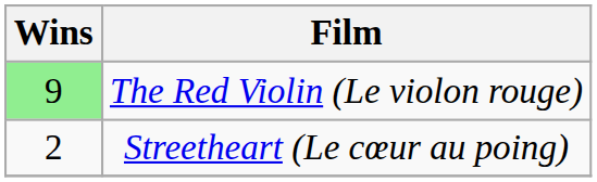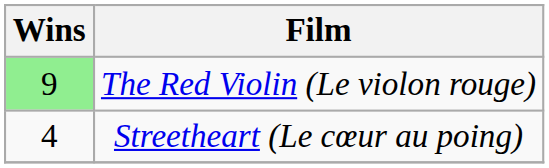Streetheart (Le cœur au poing) | Wins: 2 -> 4
